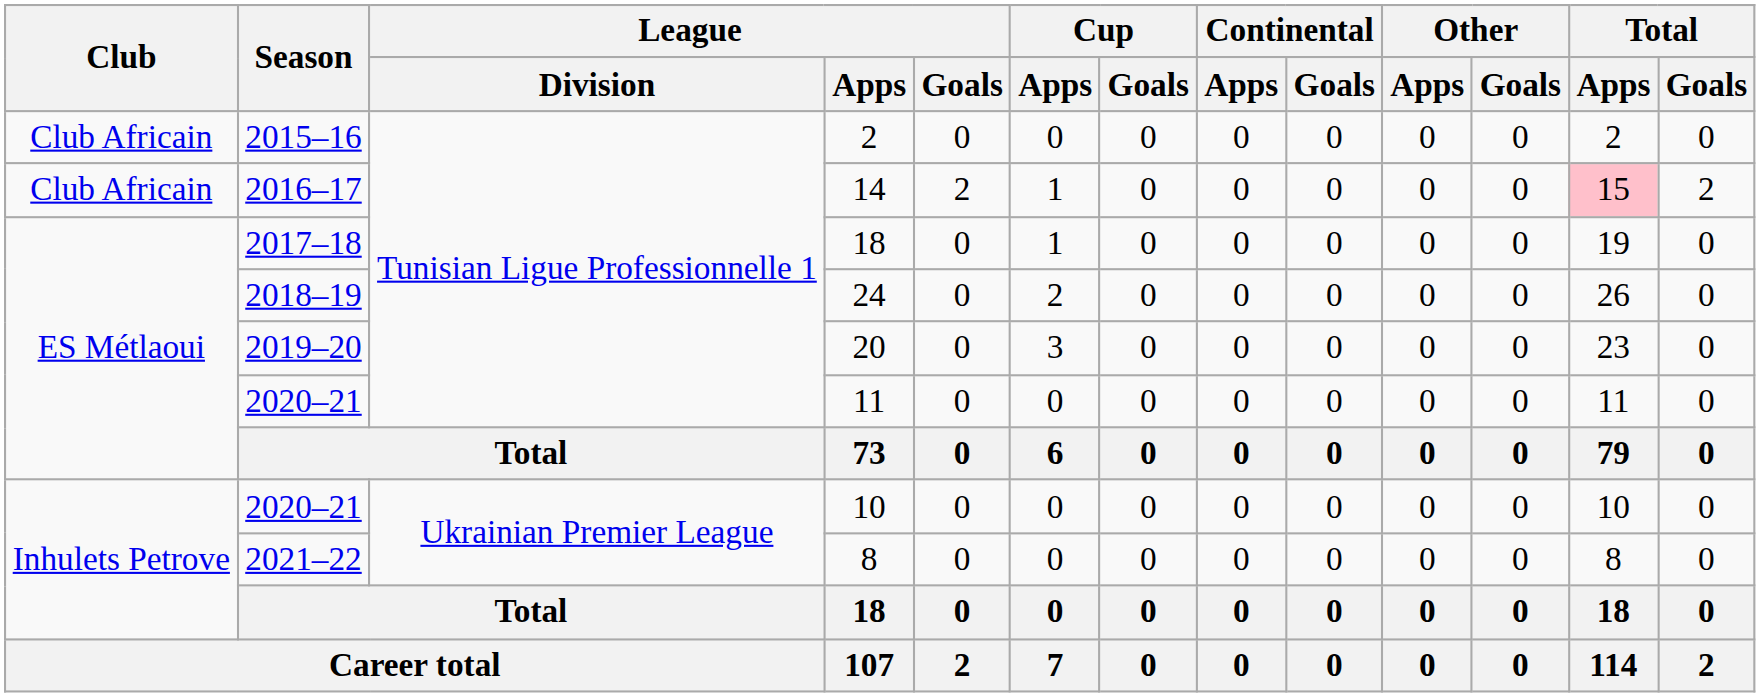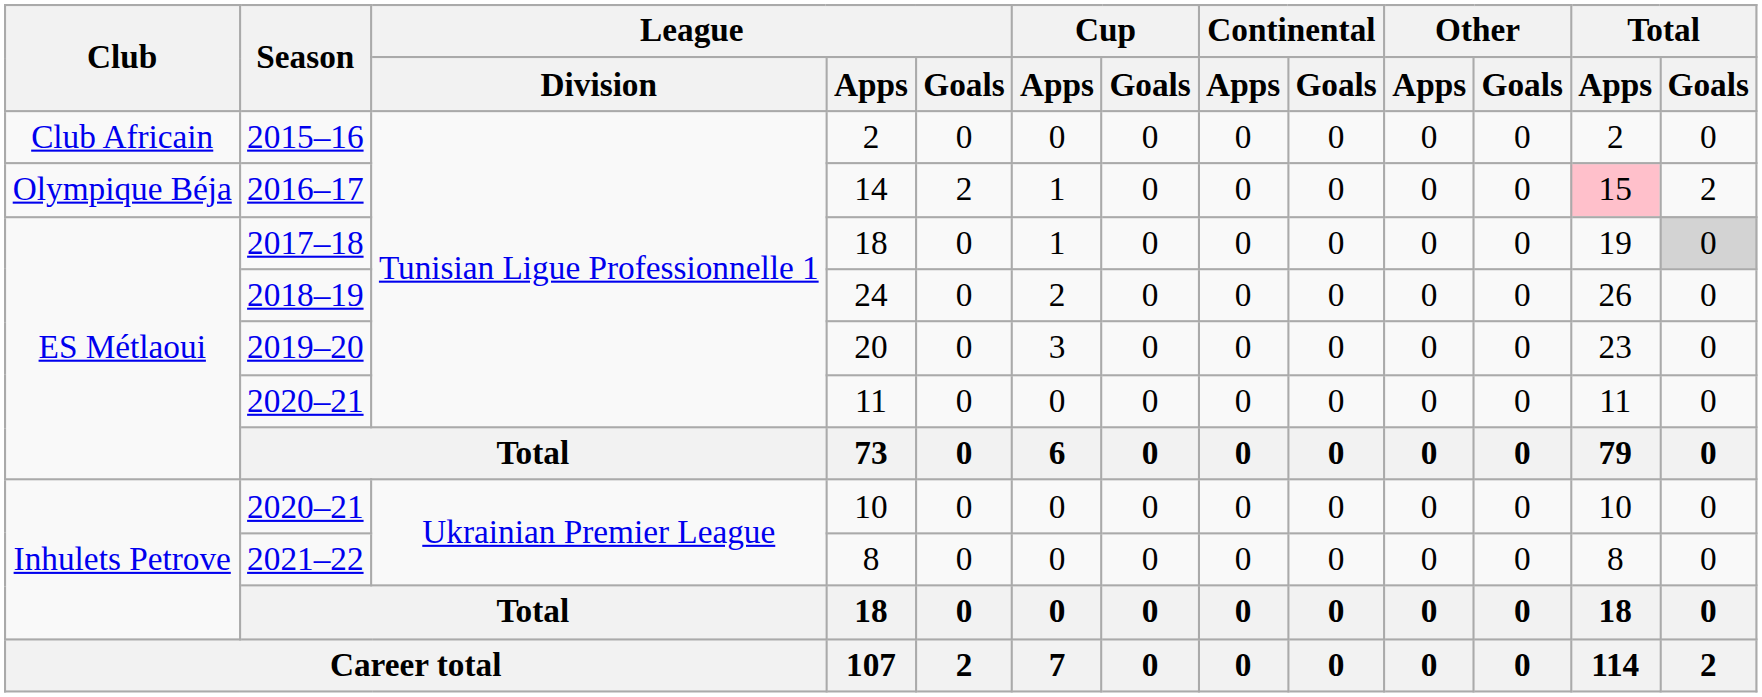14 | Club: Club Africain -> Olympique Béja
2017–18 / 18 | Total / Goals: no background -> lightgrey background
